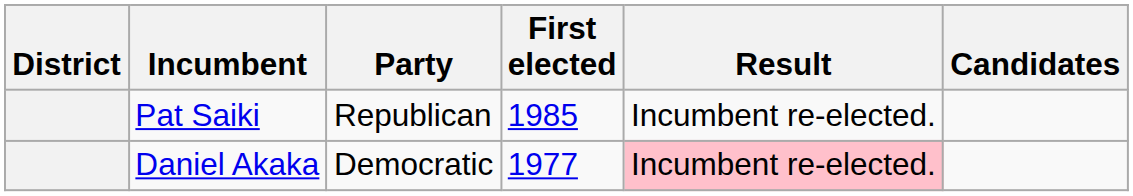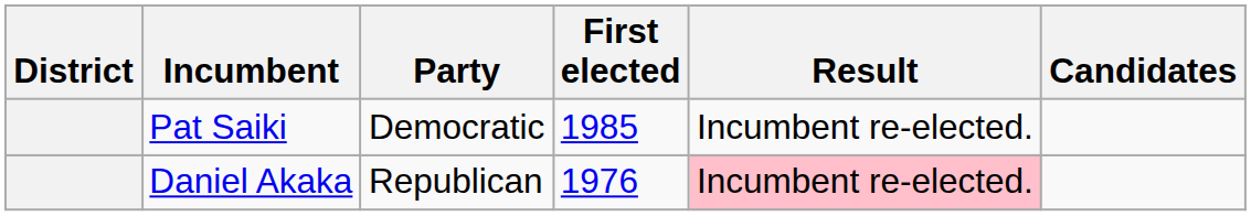Pat Saiki | Party: Republican -> Democratic
Daniel Akaka | Party: Democratic -> Republican
Daniel Akaka | First elected: 1977 -> 1976
